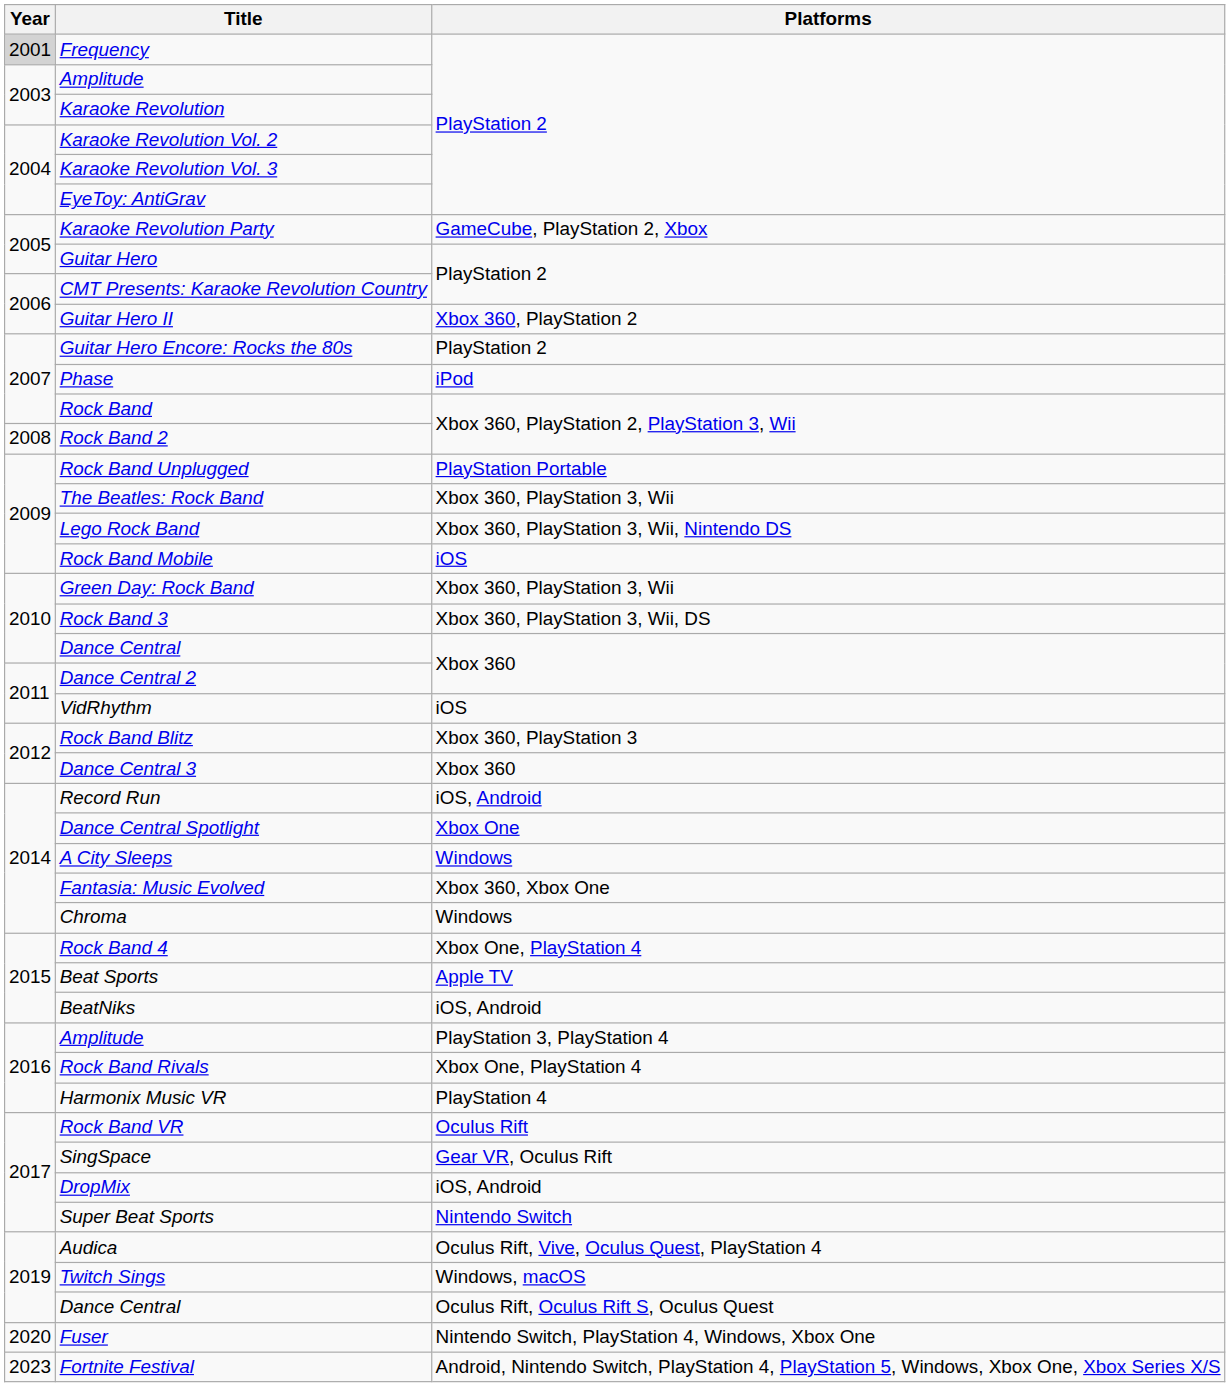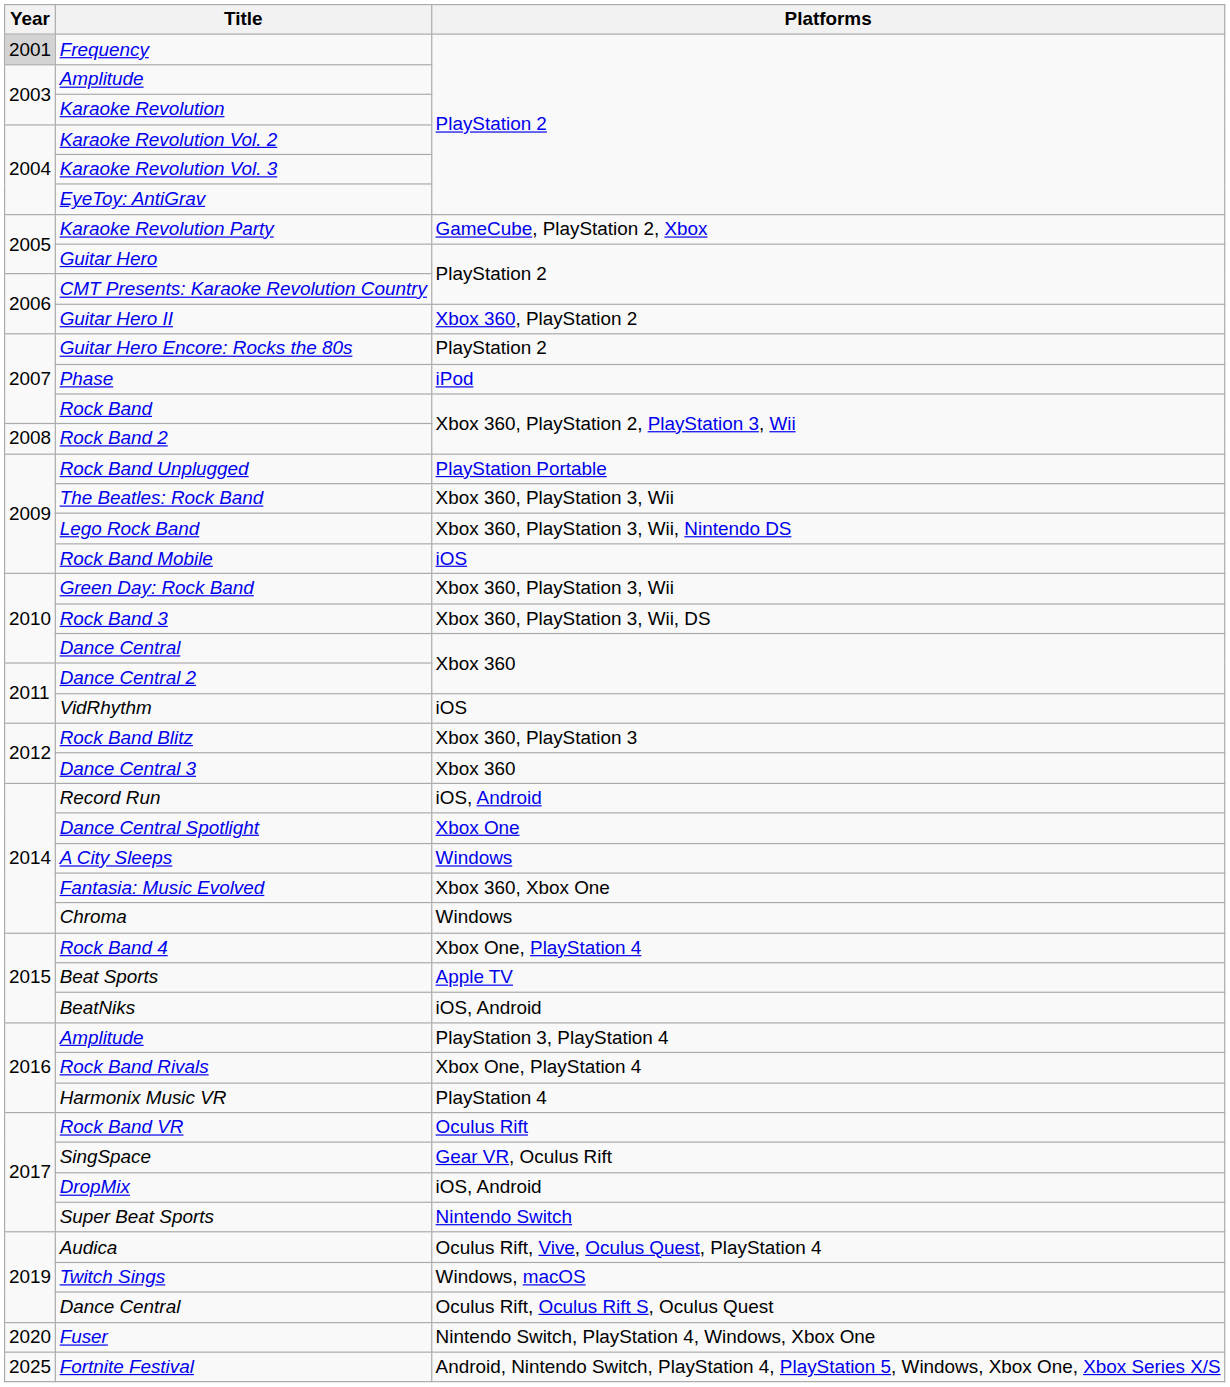Fortnite Festival | Year: 2023 -> 2025
